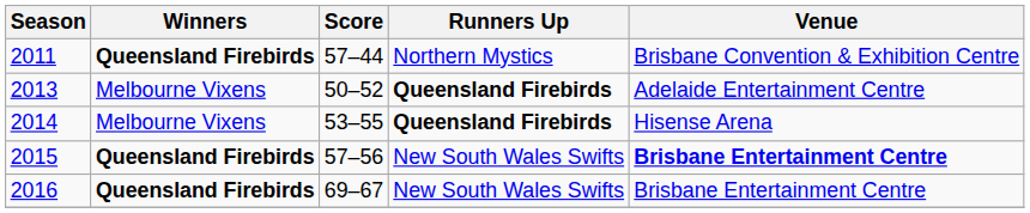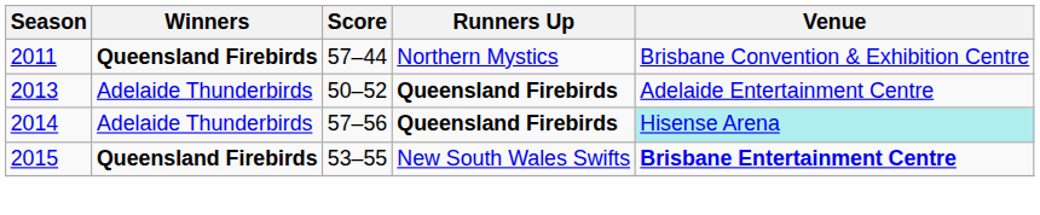2013 | Winners: Melbourne Vixens -> Adelaide Thunderbirds
2014 | Winners: Melbourne Vixens -> Adelaide Thunderbirds
2014 | Score: 53–55 -> 57–56
2014 | Venue: no background -> paleturquoise background
2015 | Score: 57–56 -> 53–55
- row: 2016 | Queensland Firebirds | 69–67 | New South Wales Swifts | Brisbane Entertainment Centre
